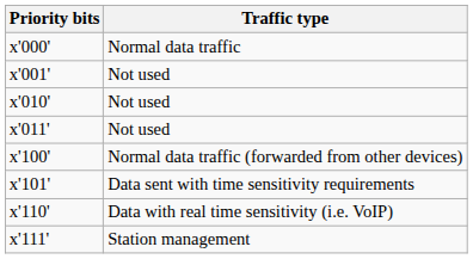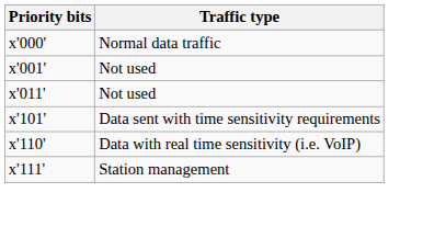- row: x'010' | Not used
- row: x'100' | Normal data traffic (forwarded from other devices)
